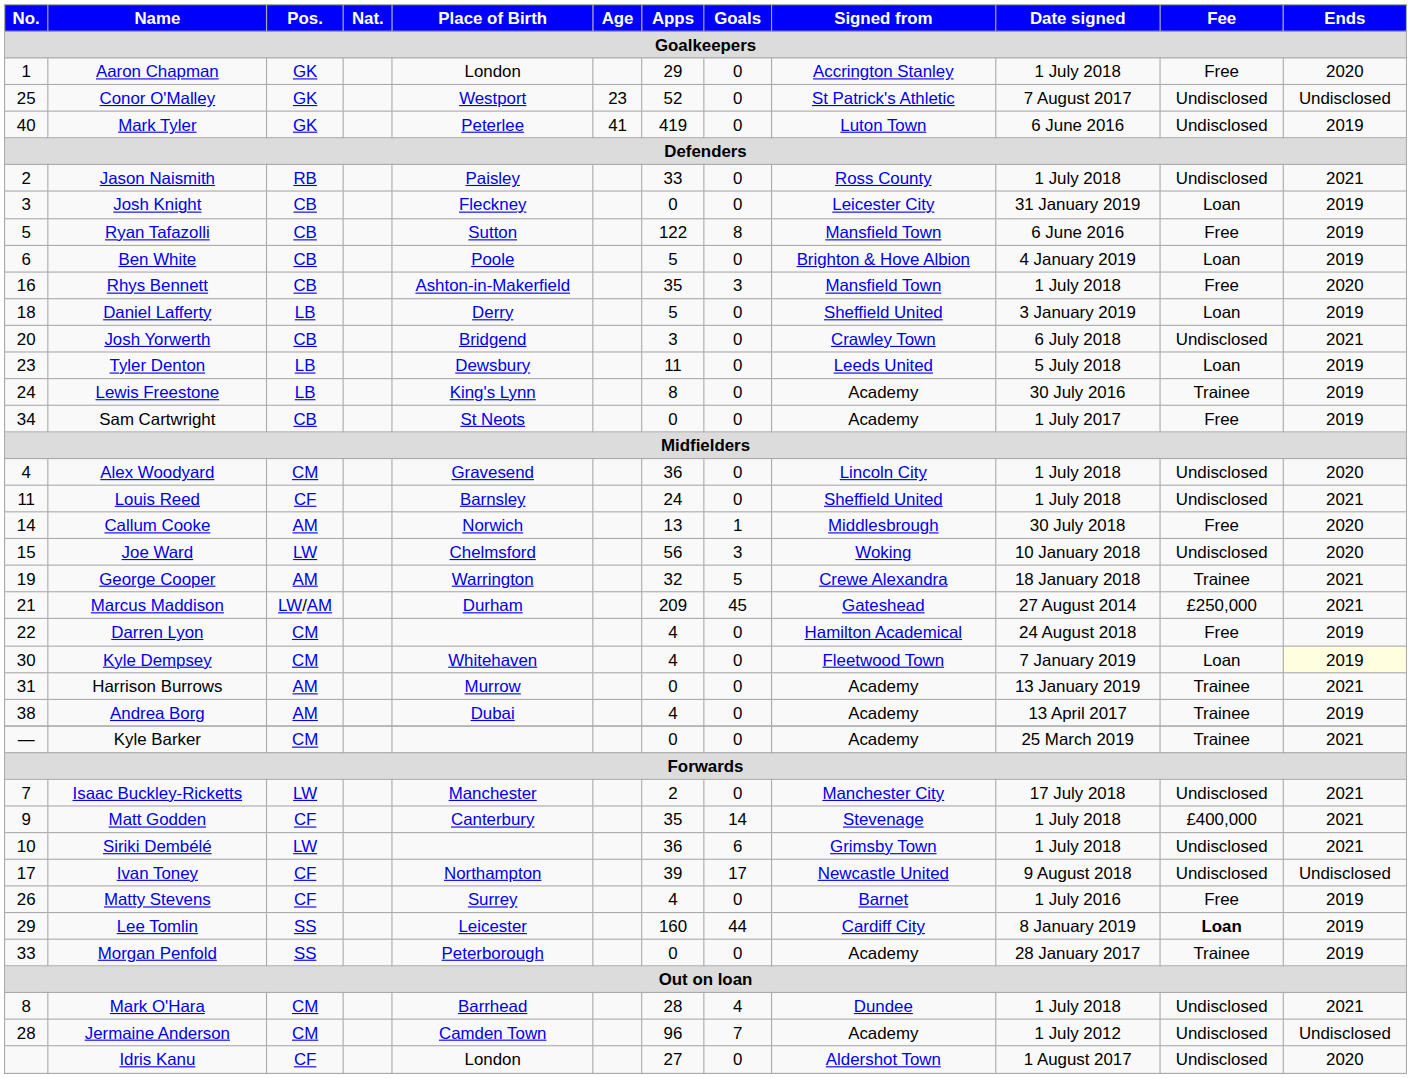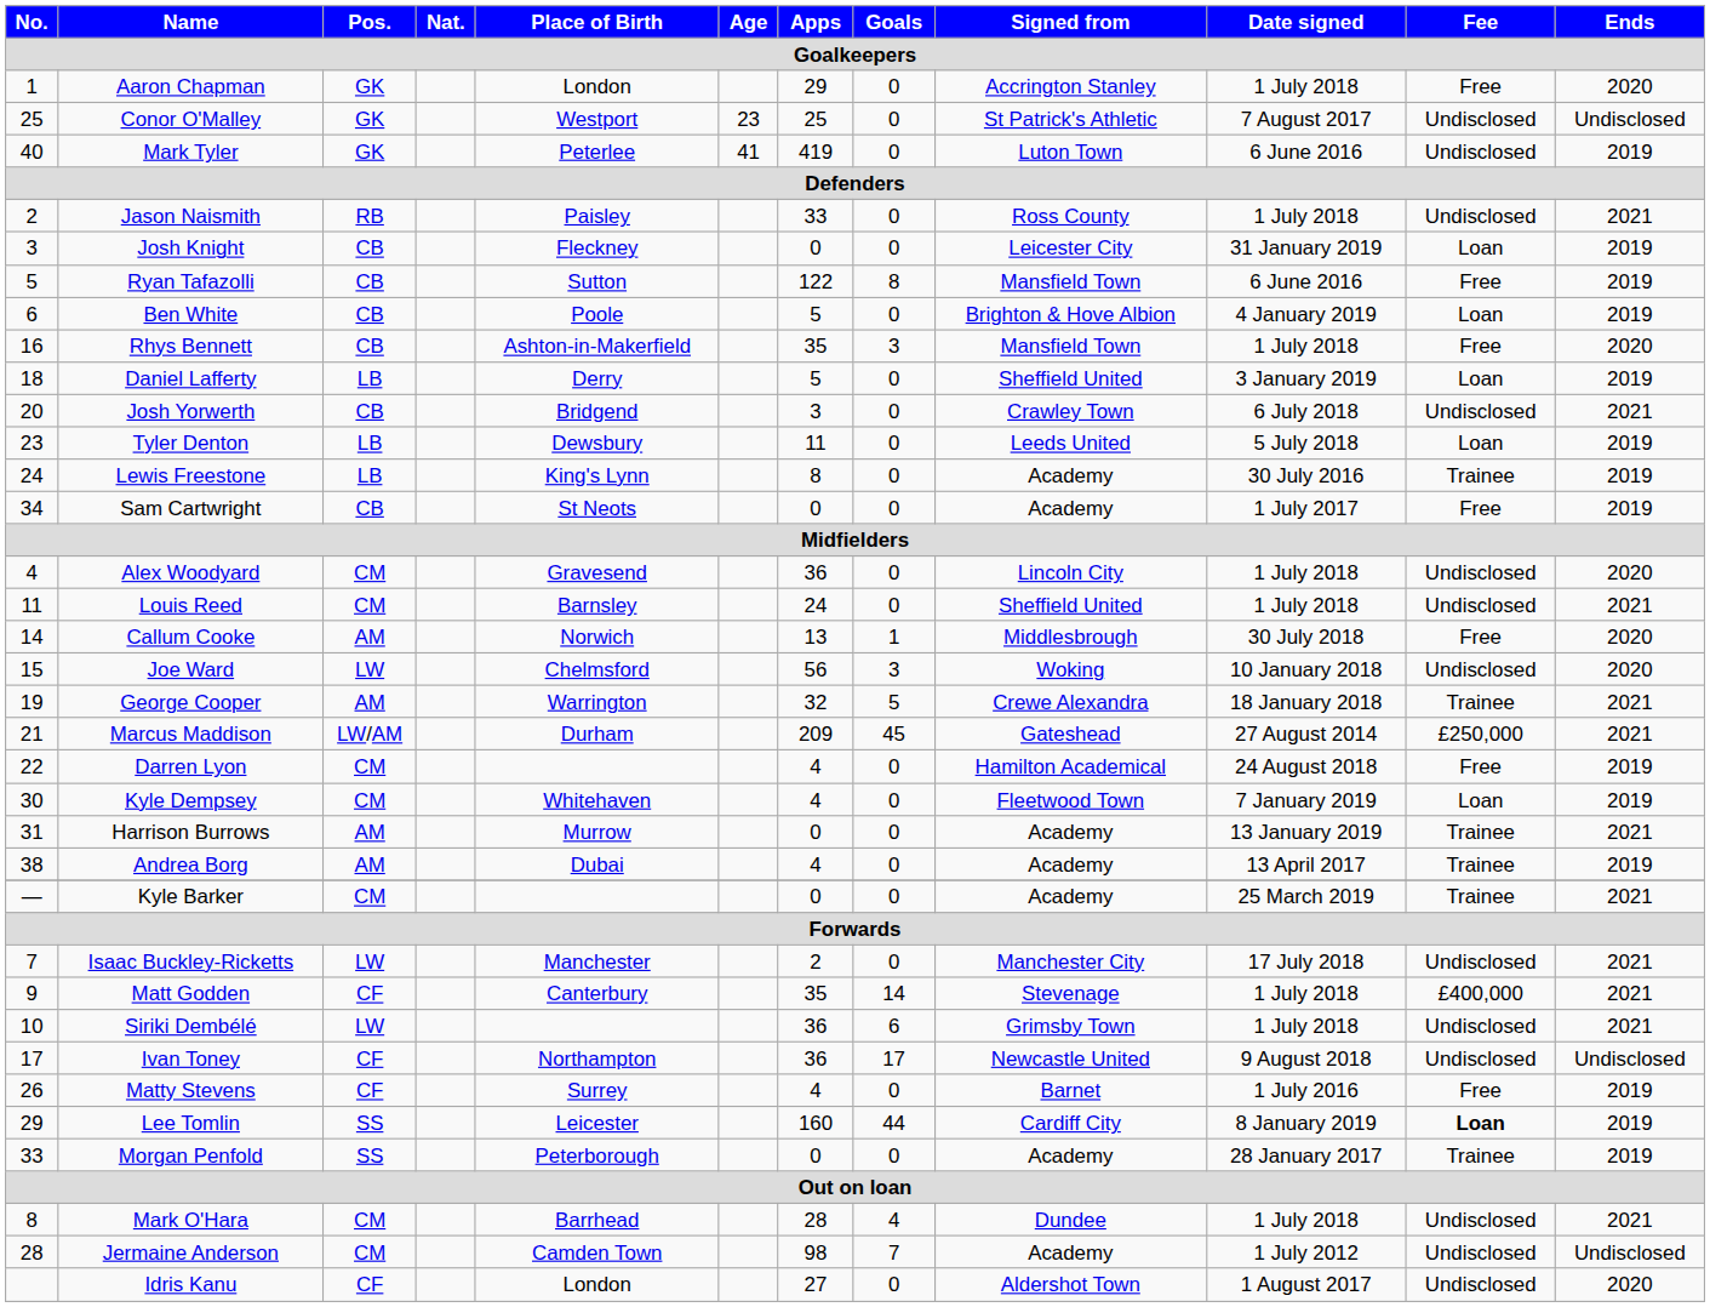Conor O'Malley | Apps: 52 -> 25
Louis Reed | Pos.: CF -> CM
Kyle Dempsey | Ends: lightyellow background -> no background
Ivan Toney | Apps: 39 -> 36
Jermaine Anderson | Apps: 96 -> 98
